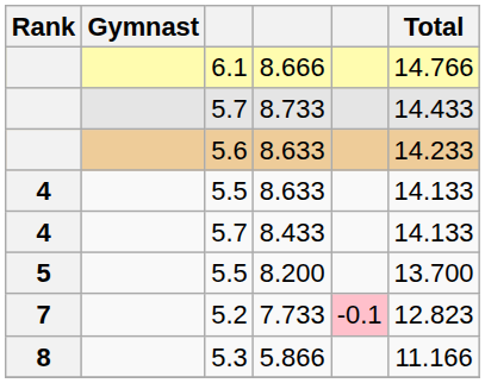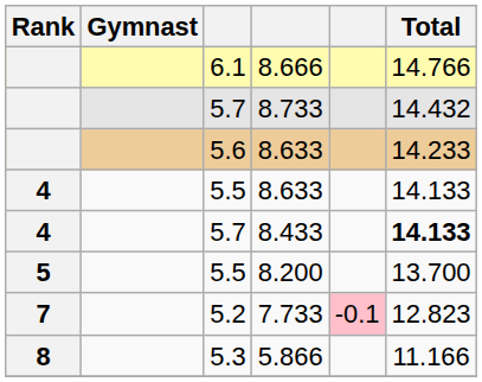8.733 | Total: 14.433 -> 14.432
8.433 | Total: normal -> bold
